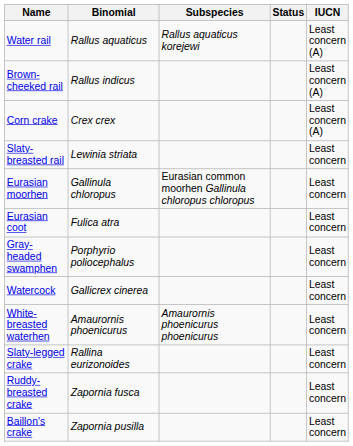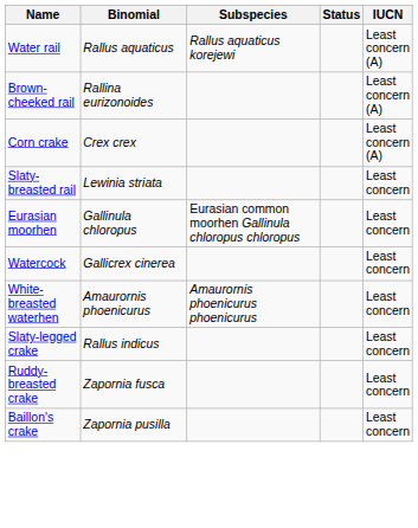Brown-cheeked rail | Binomial: Rallus indicus -> Rallina eurizonoides
- row: Eurasian coot | Fulica atra | Least concern
- row: Gray-headed swamphen | Porphyrio poliocephalus | Least concern
Slaty-legged crake | Binomial: Rallina eurizonoides -> Rallus indicus
